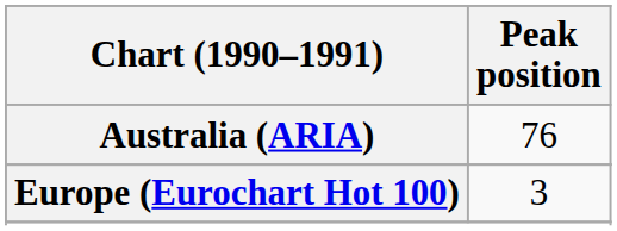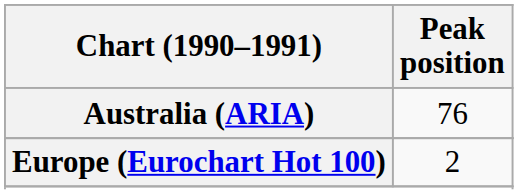Europe (Eurochart Hot 100) | Peak position: 3 -> 2
